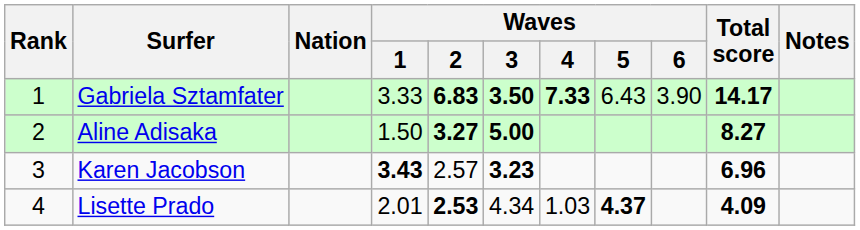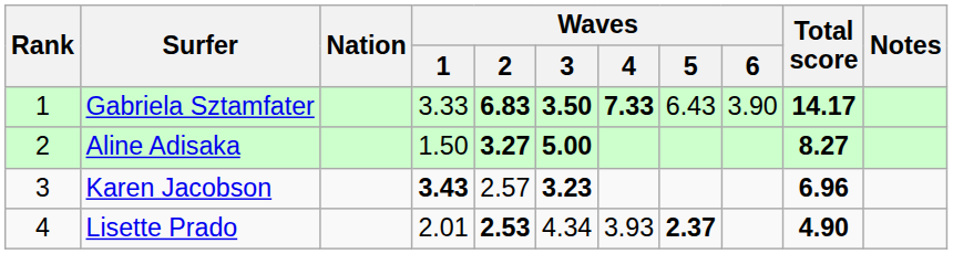Lisette Prado | Waves / 4: 1.03 -> 3.93
Lisette Prado | Waves / 5: 4.37 -> 2.37
Lisette Prado | Total score: 4.09 -> 4.90
